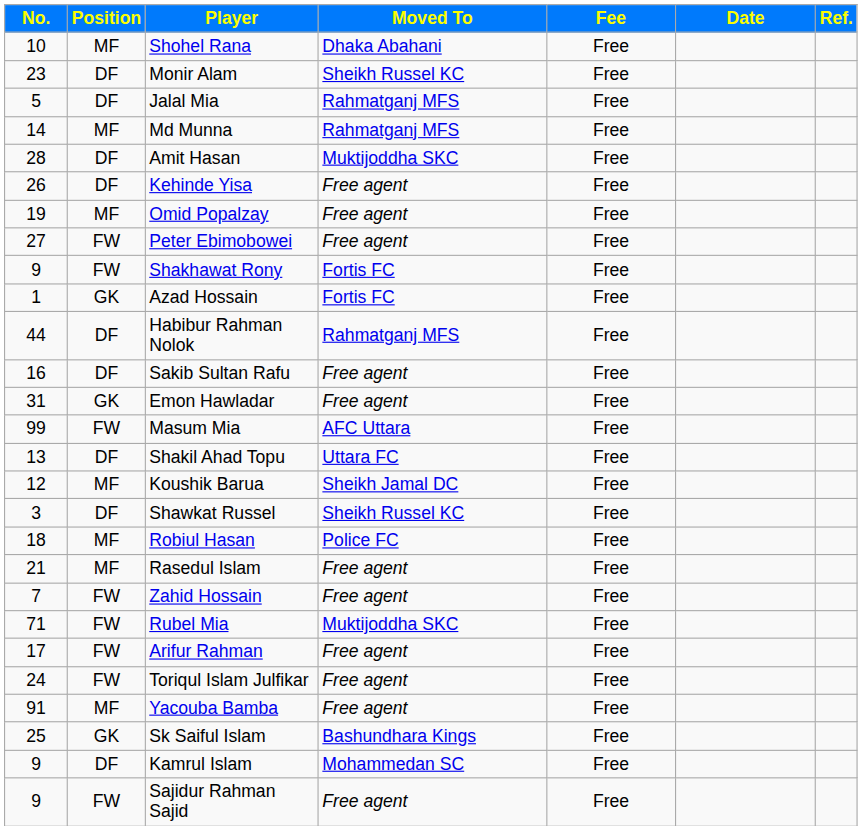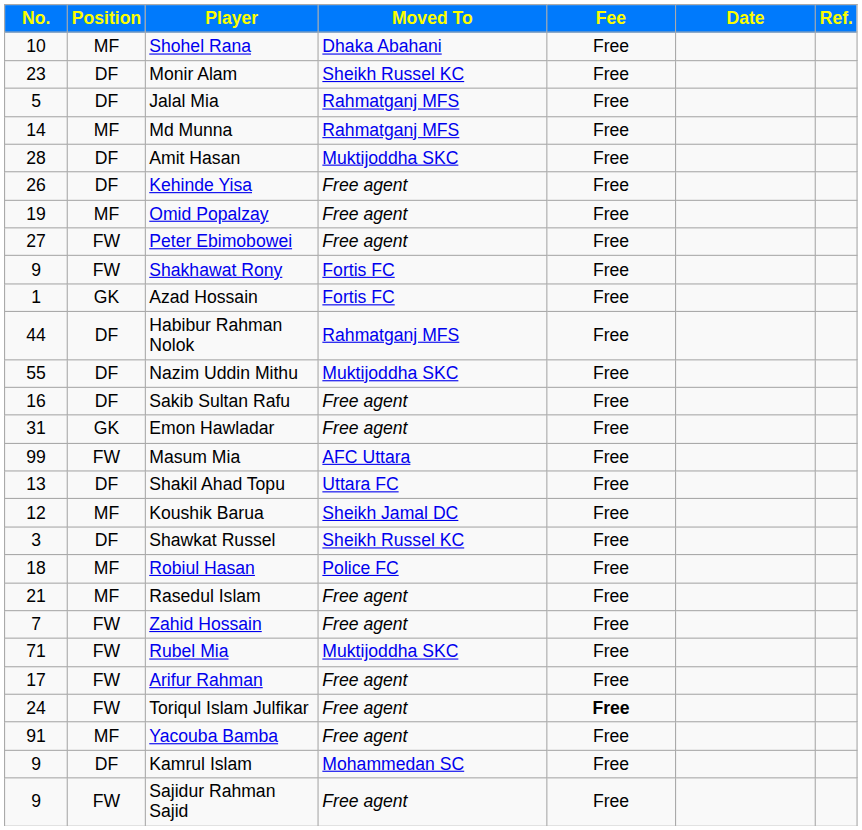+ row: 55 | DF | Nazim Uddin Mithu | Muktijoddha SKC | Free
Toriqul Islam Julfikar | Fee: normal -> bold
- row: 25 | GK | Sk Saiful Islam | Bashundhara Kings | Free
